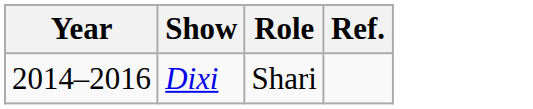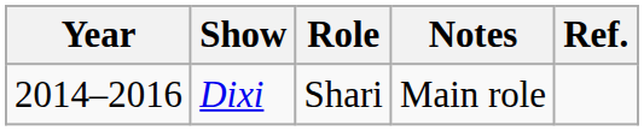+ column: Notes | Main role
